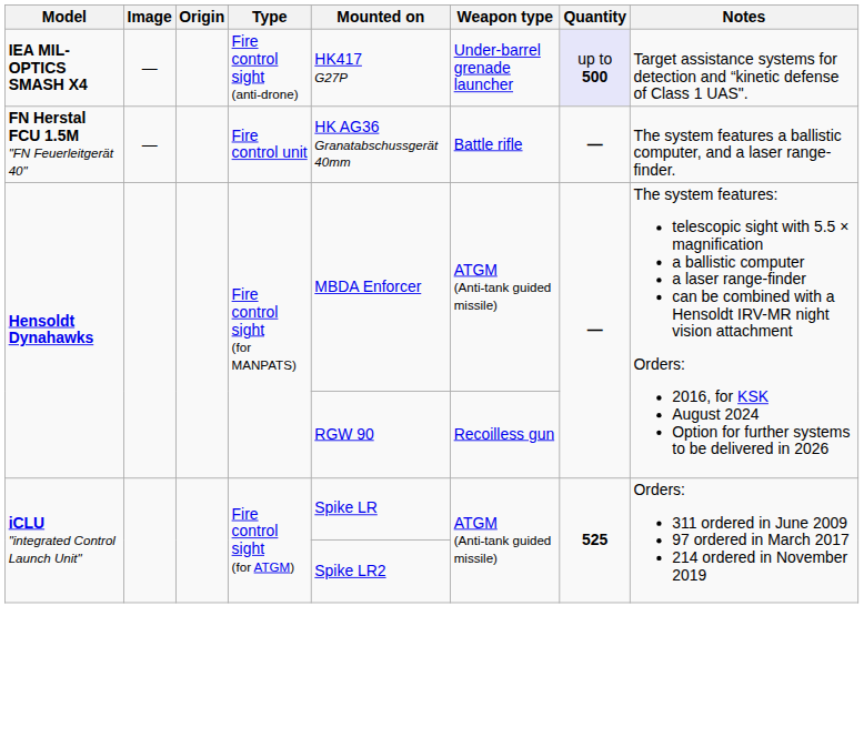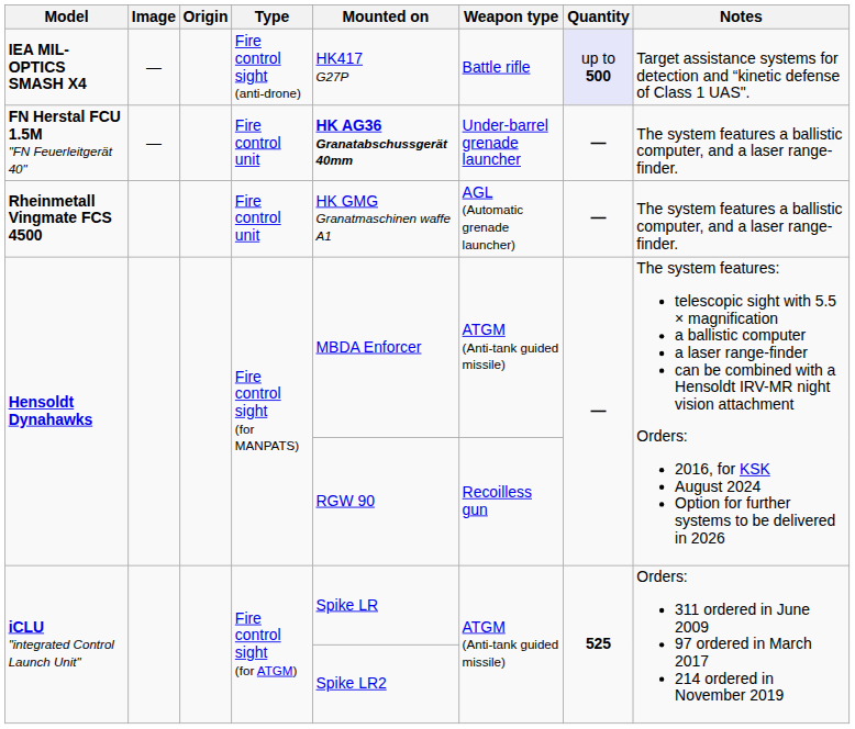IEA MIL-OPTICS SMASH X4 | Weapon type: Under-barrel grenade launcher -> Battle rifle
FN Herstal FCU 1.5M "FN Feuerleitgerät 40" | Mounted on: normal -> bold
FN Herstal FCU 1.5M "FN Feuerleitgerät 40" | Weapon type: Battle rifle -> Under-barrel grenade launcher
+ row: Rheinmetall Vingmate FCS 4500 | Fire control unit | HK GMG Granatmaschinen waffe A1 | AGL (Automatic grenade launcher) | — | The system features a ballistic computer, and a laser range-finder.
